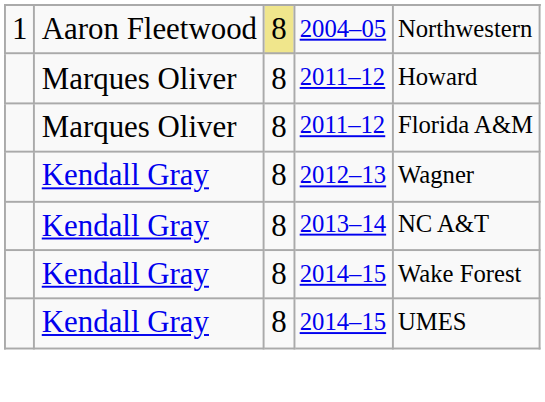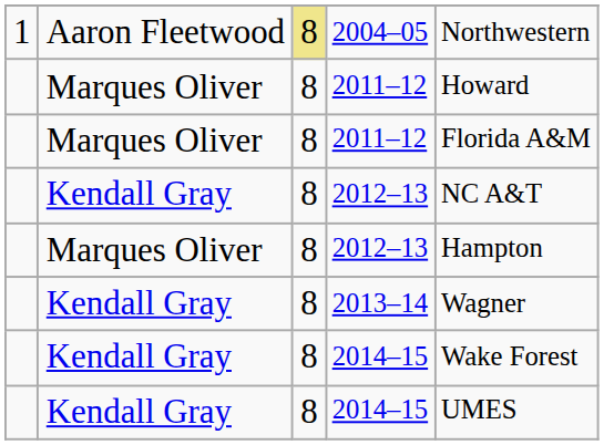Kendall Gray / 2012–13 | column 5: Wagner -> NC A&T
+ row: Marques Oliver | 8 | 2012–13 | Hampton
2013–14 | column 5: NC A&T -> Wagner
